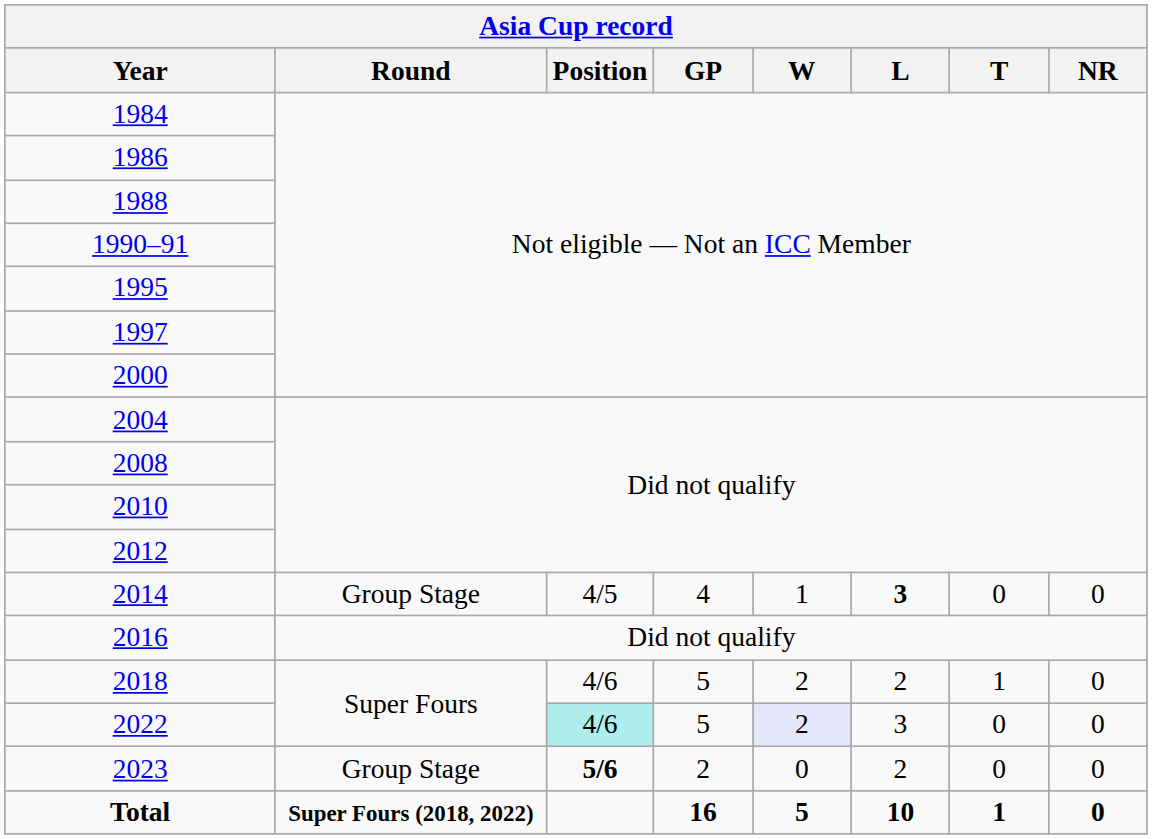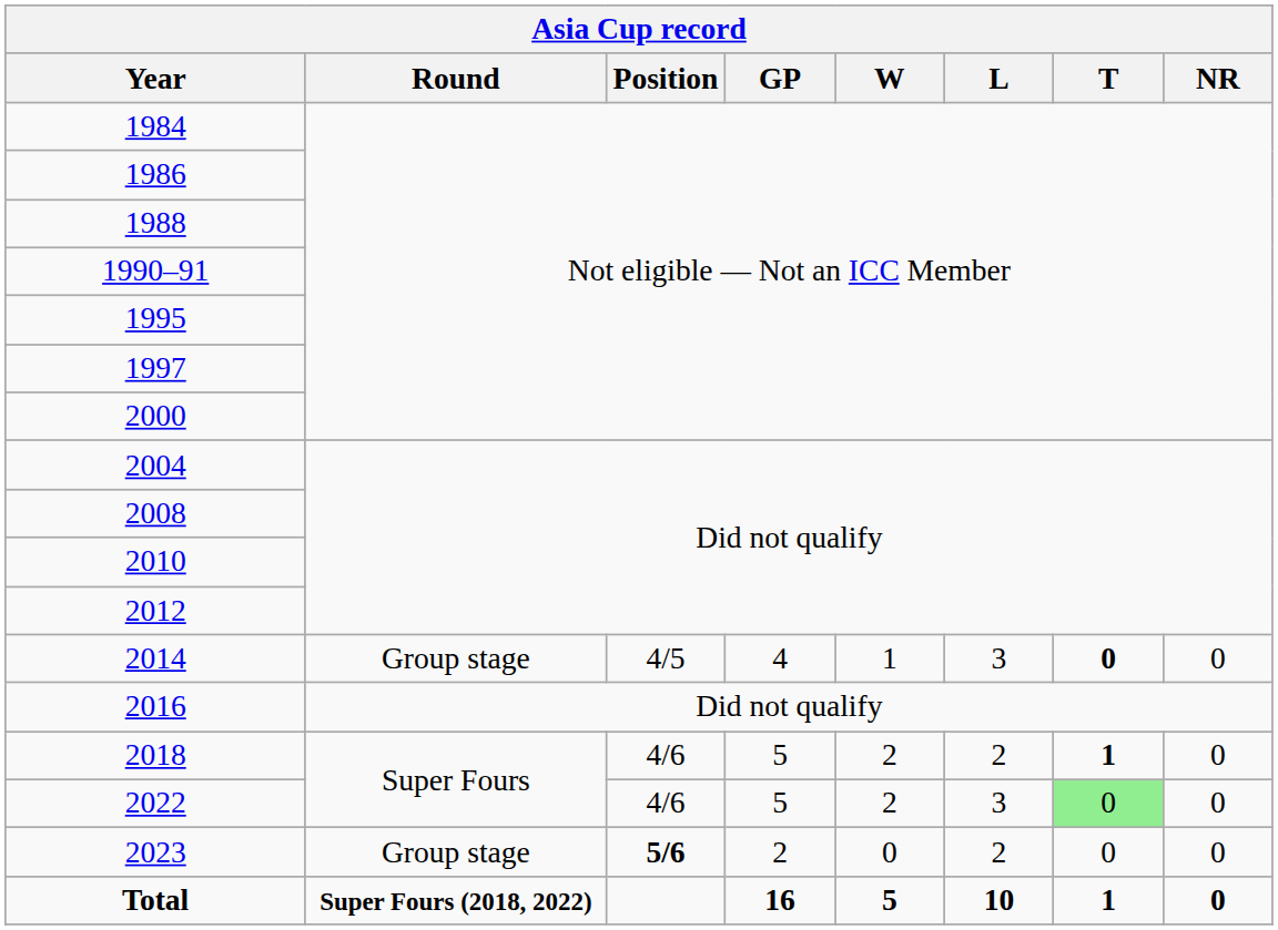2014 | Round: Group Stage -> Group stage
2014 | L: bold -> normal
2014 | T: normal -> bold
2018 | T: normal -> bold
2022 | Position: paleturquoise background -> no background
2022 | W: lavender background -> no background
2022 | T: no background -> lightgreen background
2023 | Round: Group Stage -> Group stage
